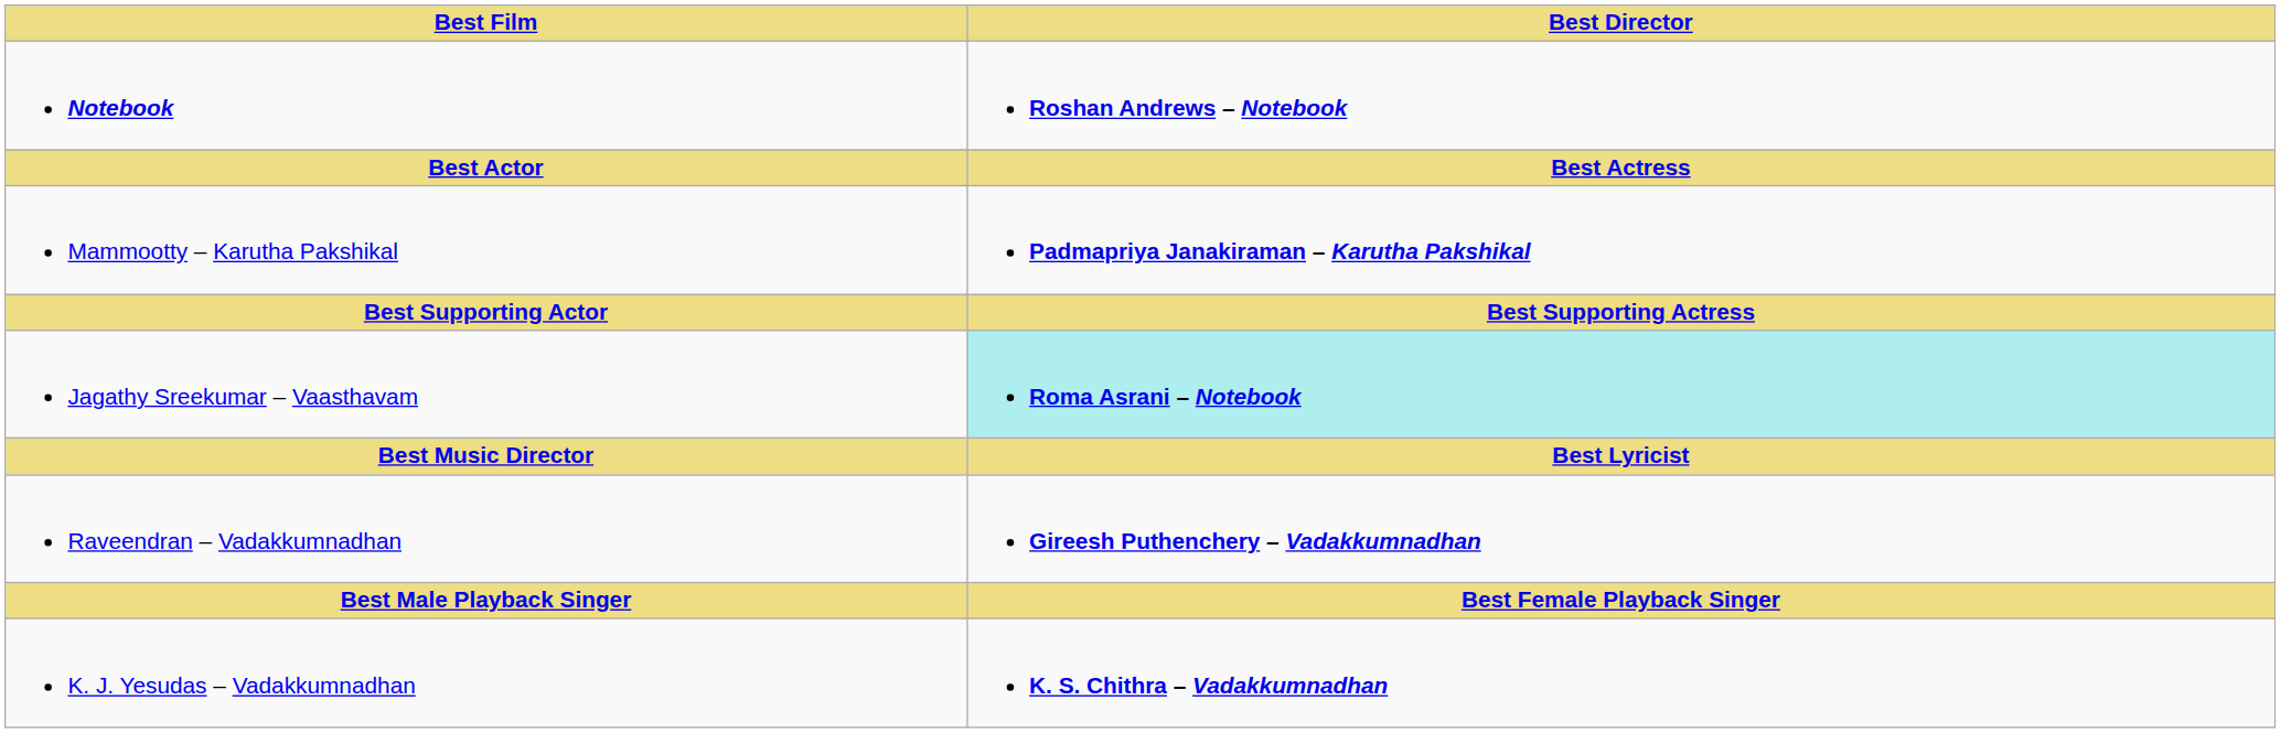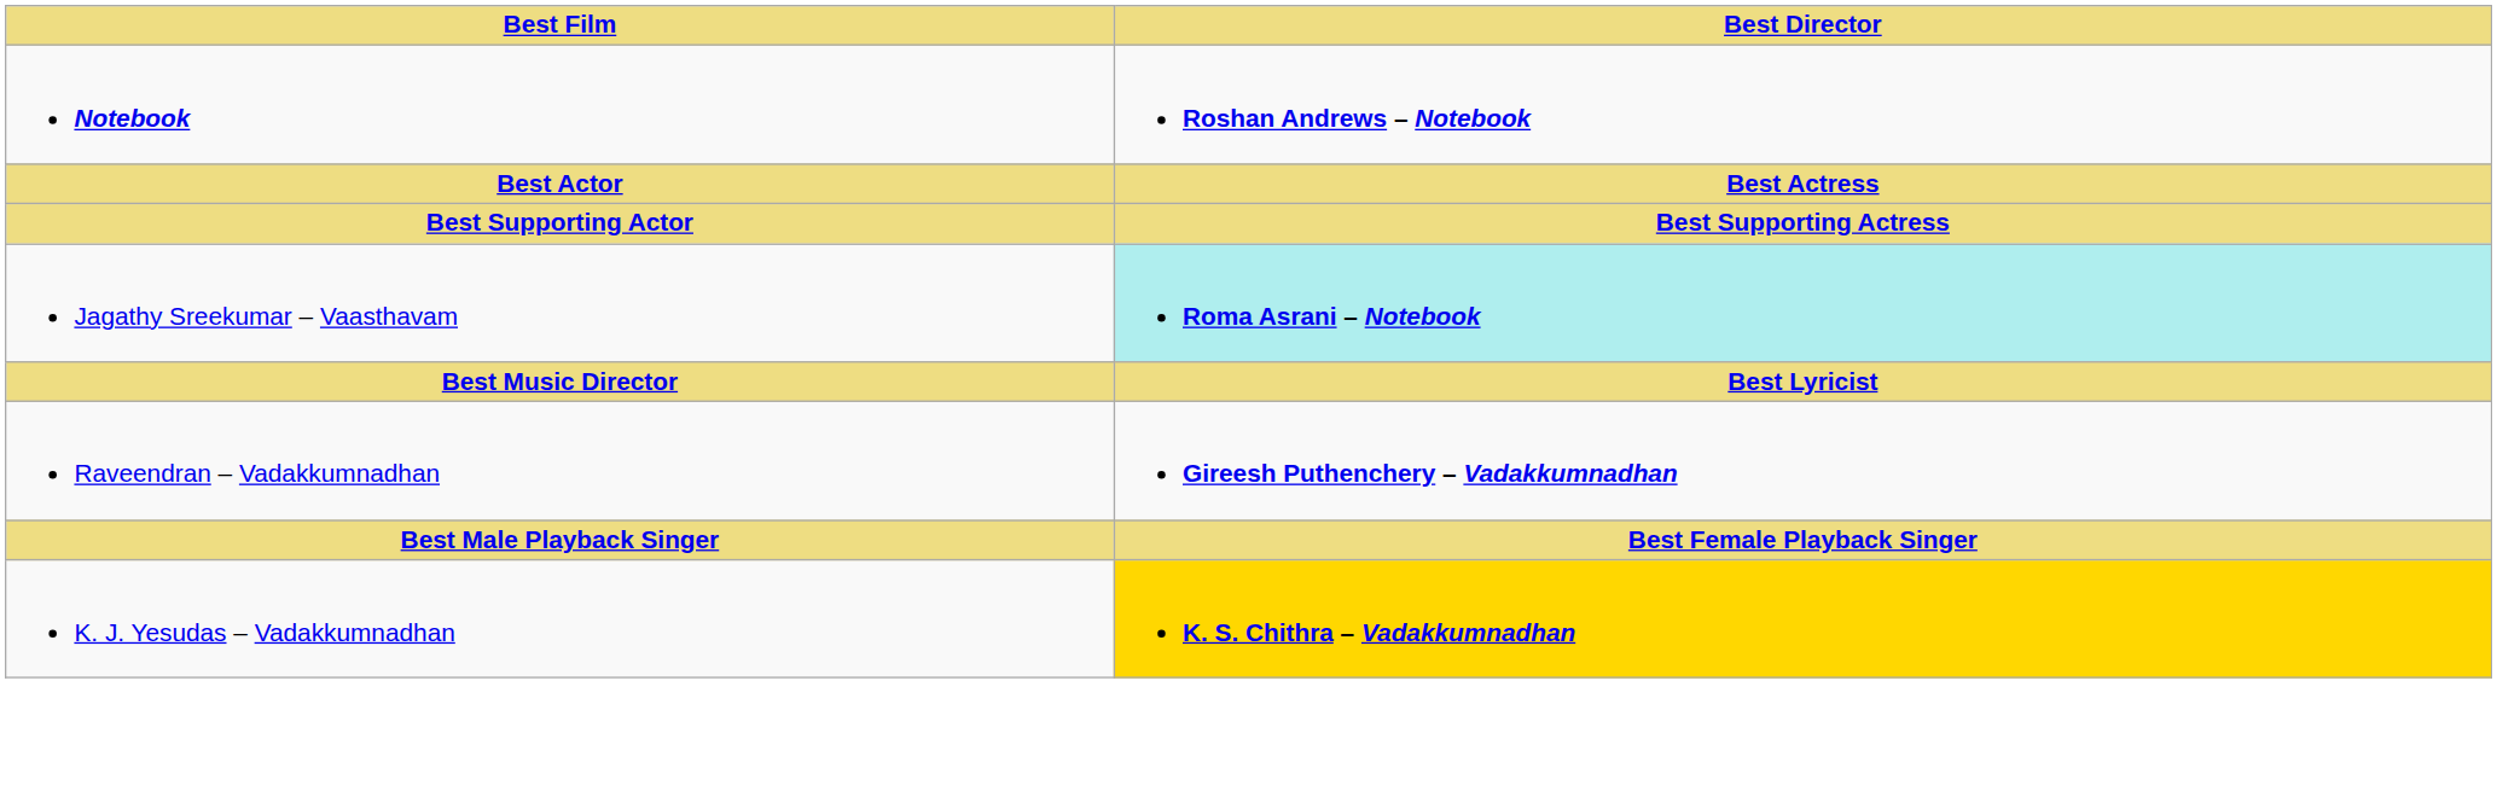- row: Mammootty – Karutha Pakshikal | Padmapriya Janakiraman – Karutha Pakshikal
K. J. Yesudas – Vadakkumnadhan | Best Director: no background -> gold background
